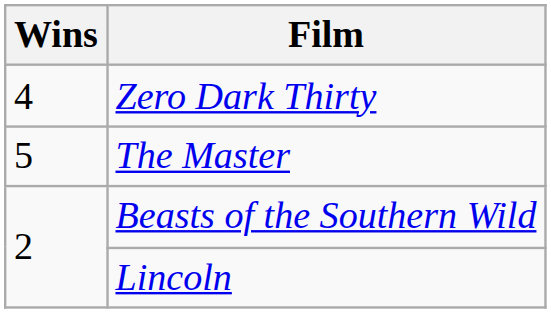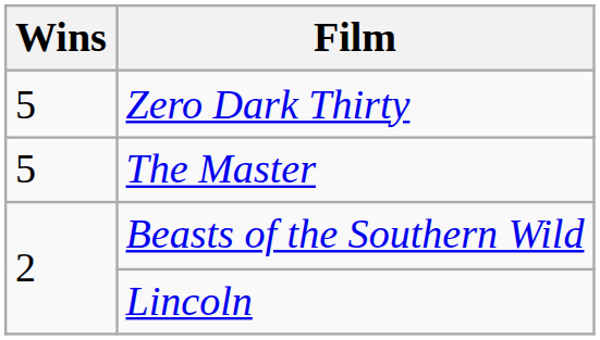Zero Dark Thirty | Wins: 4 -> 5
